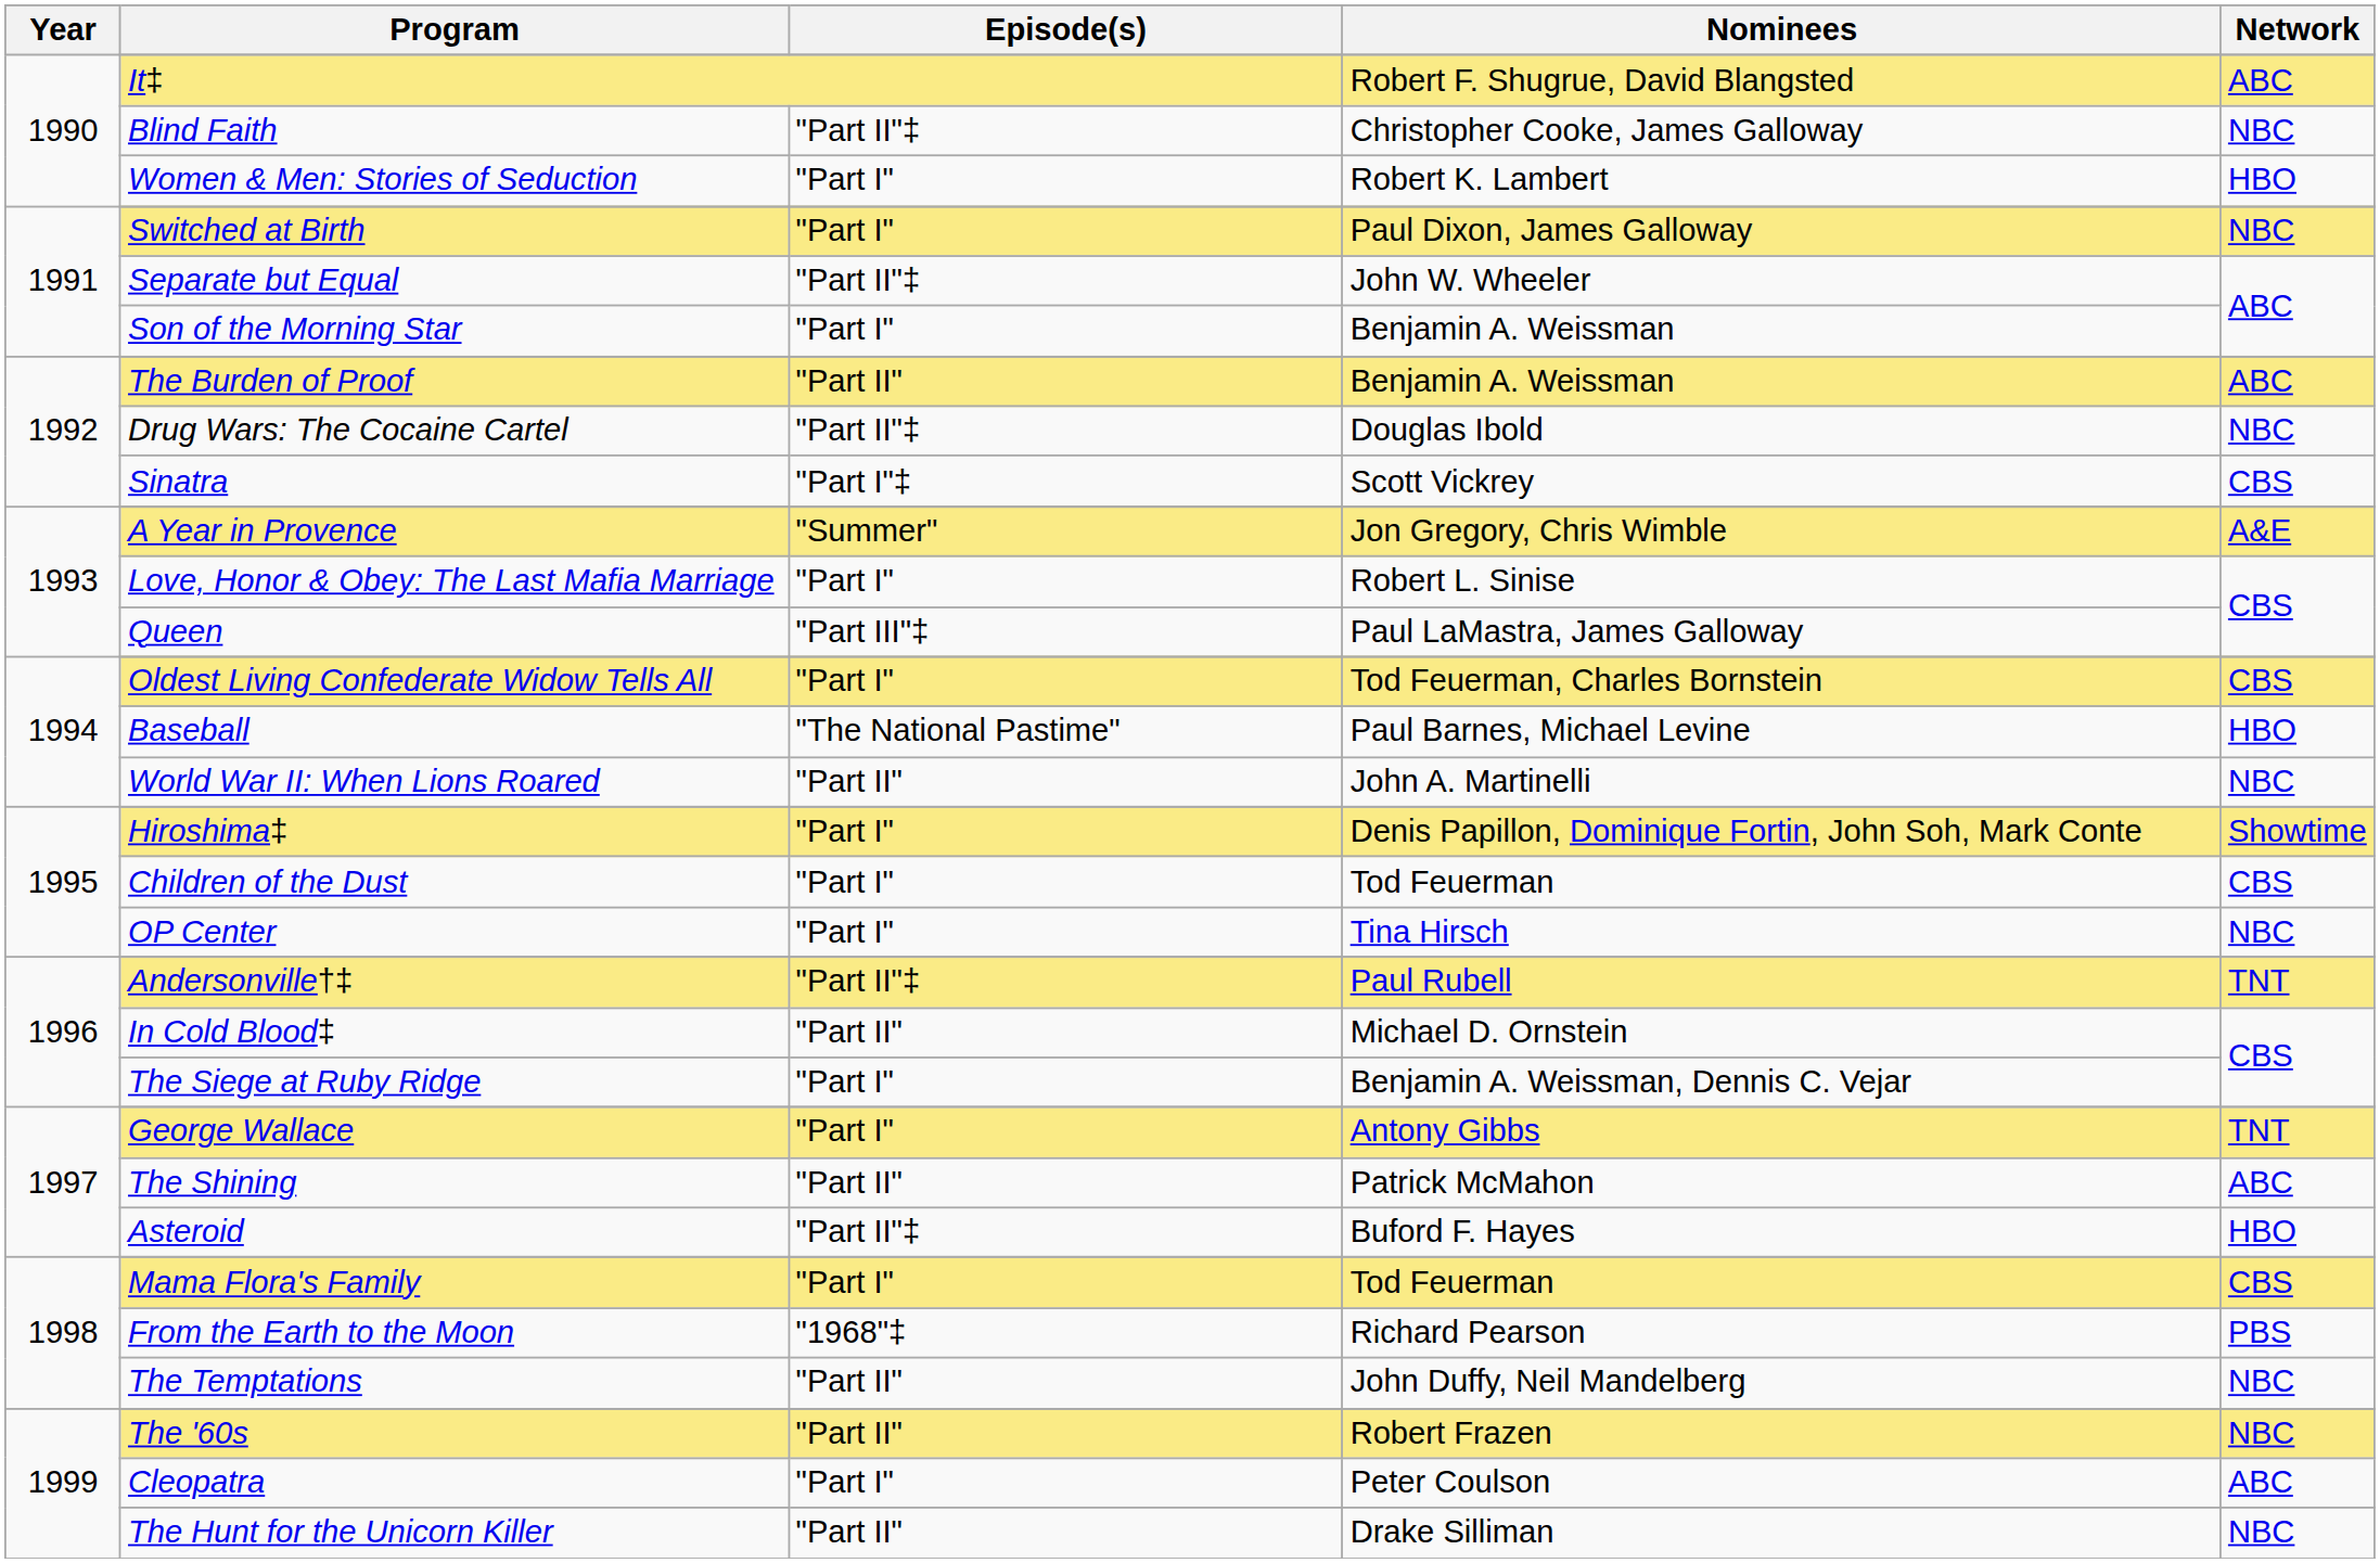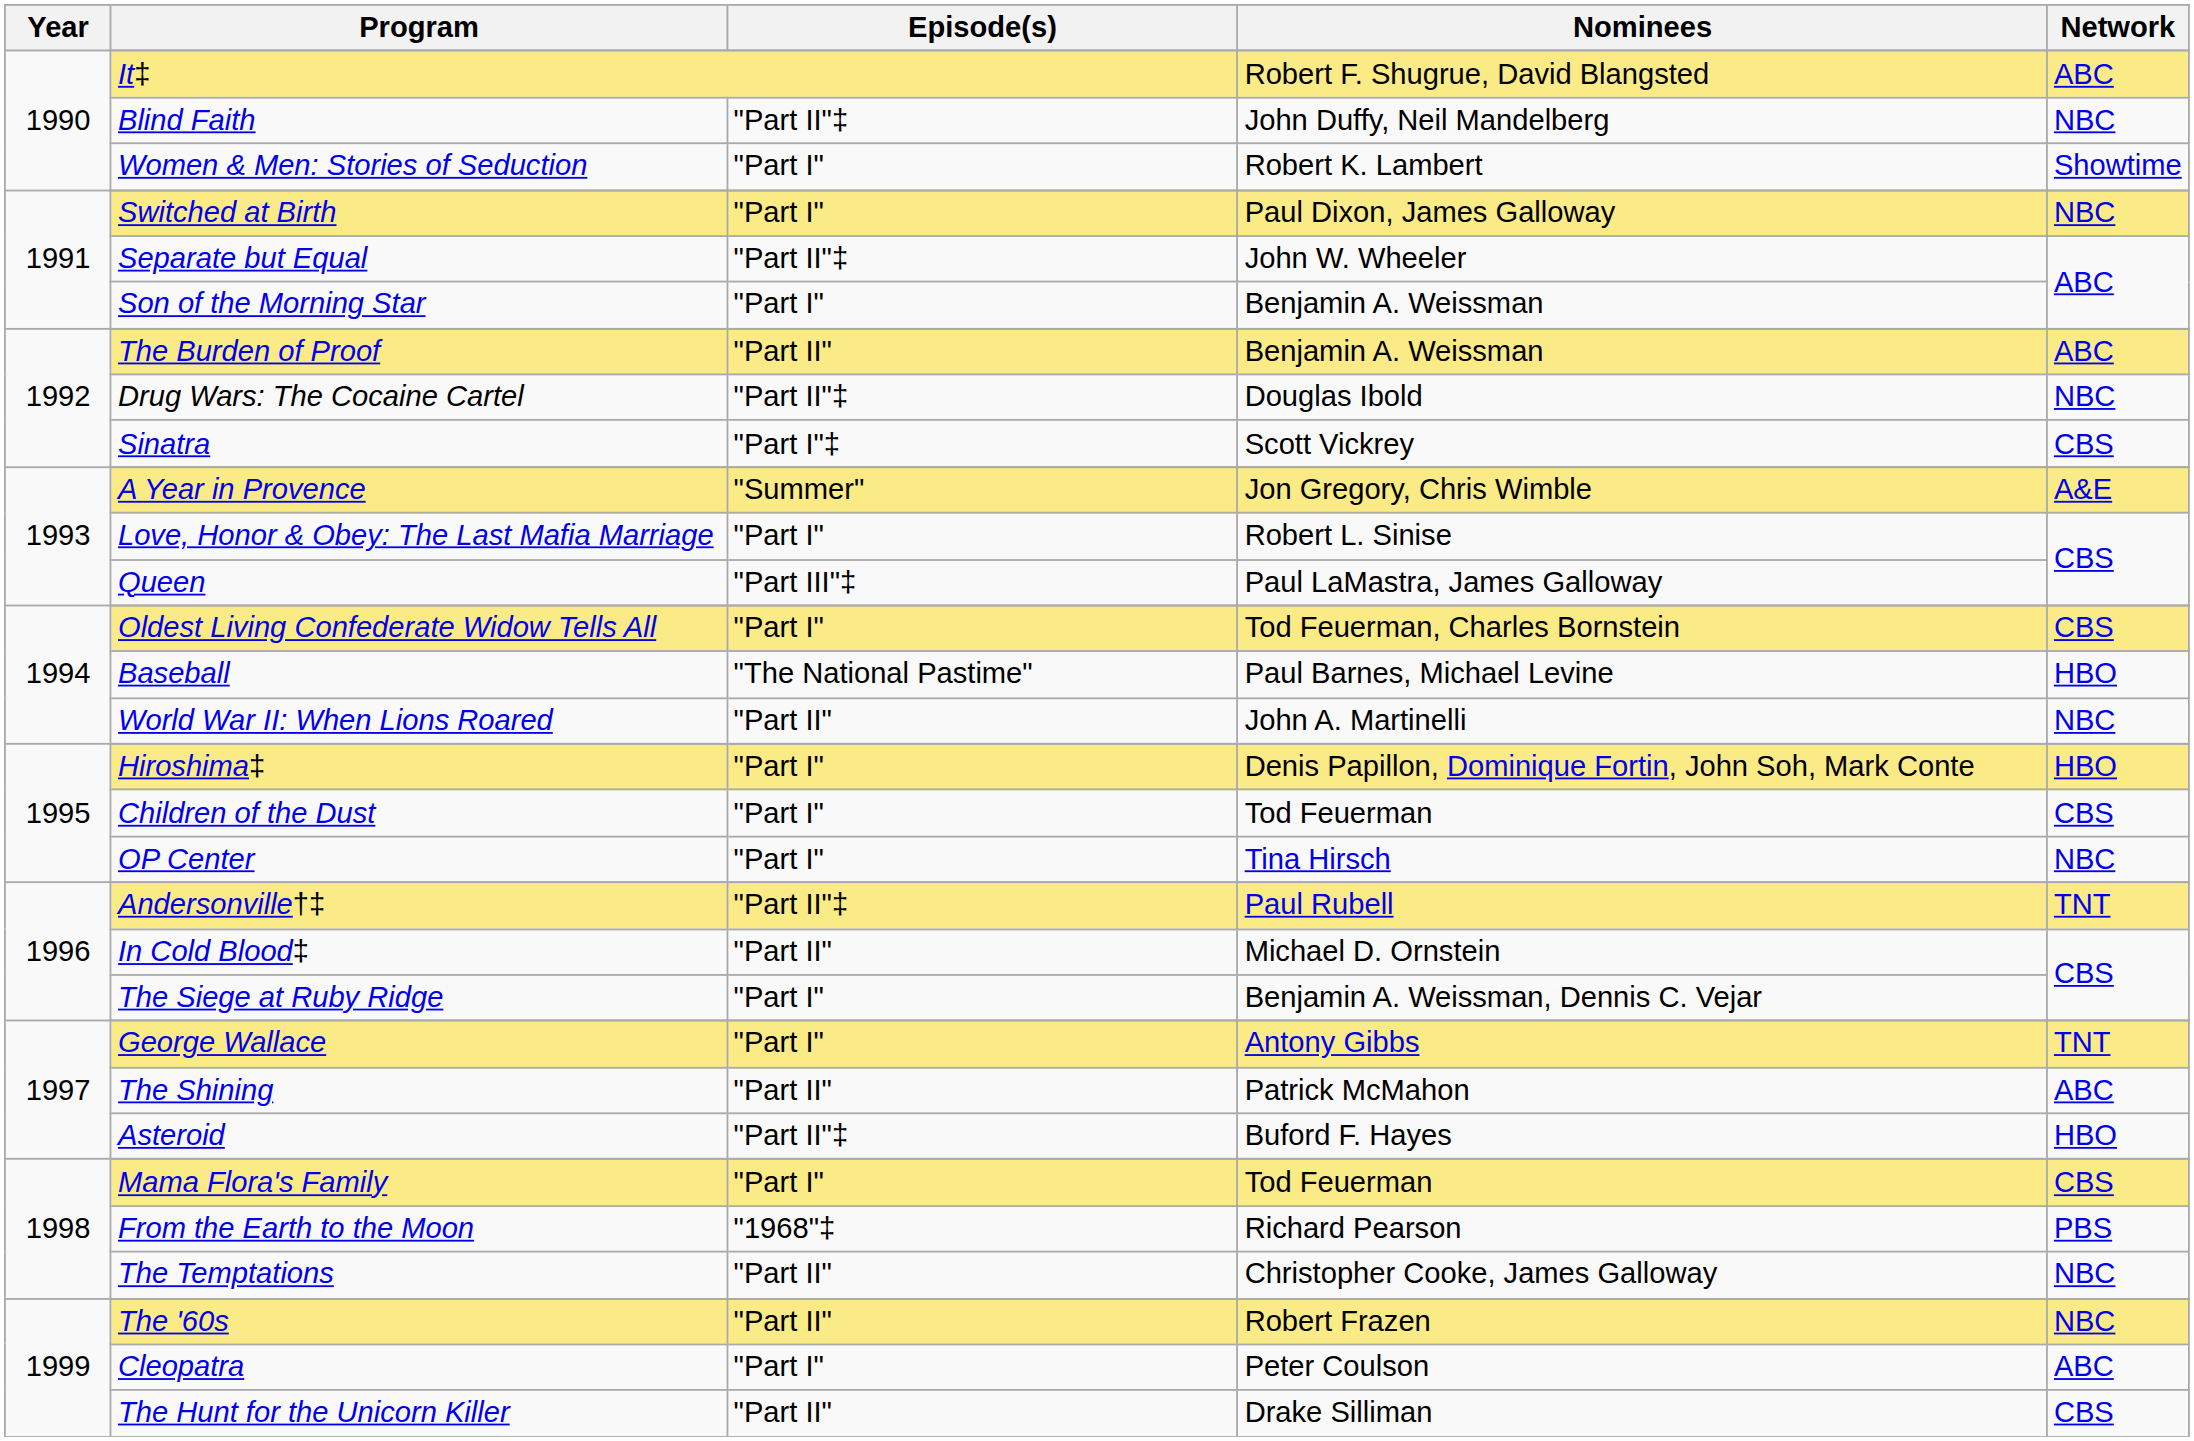Blind Faith | Nominees: Christopher Cooke, James Galloway -> John Duffy, Neil Mandelberg
Women & Men: Stories of Seduction | Network: HBO -> Showtime
Hiroshima‡ | Network: Showtime -> HBO
The Temptations | Nominees: John Duffy, Neil Mandelberg -> Christopher Cooke, James Galloway
The Hunt for the Unicorn Killer | Network: NBC -> CBS
